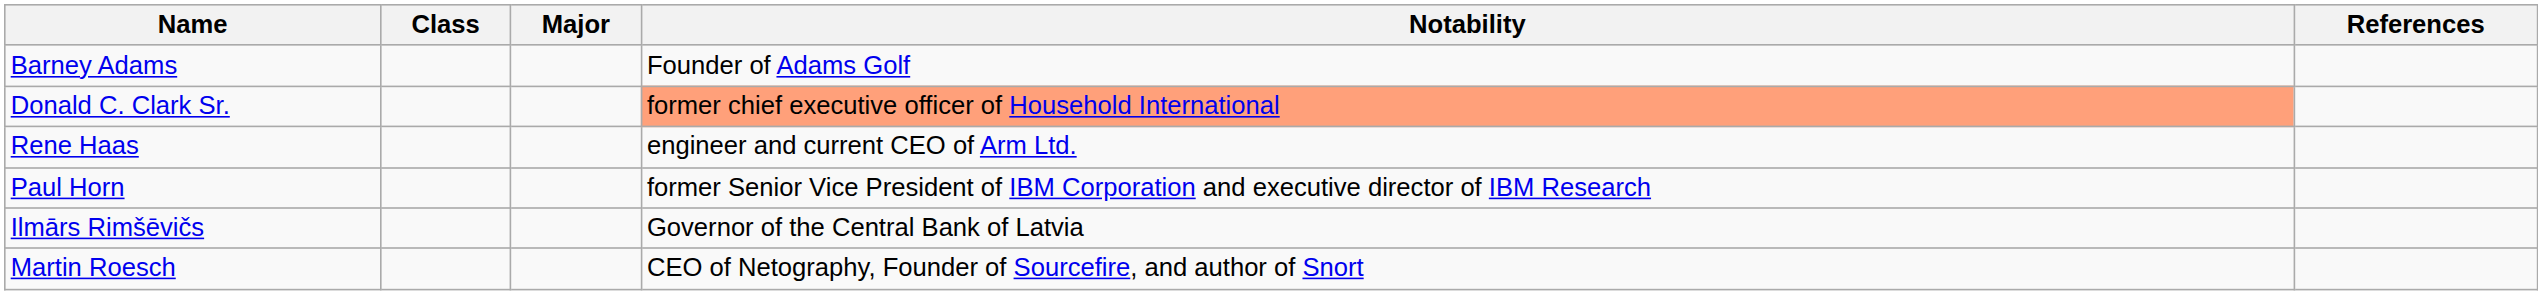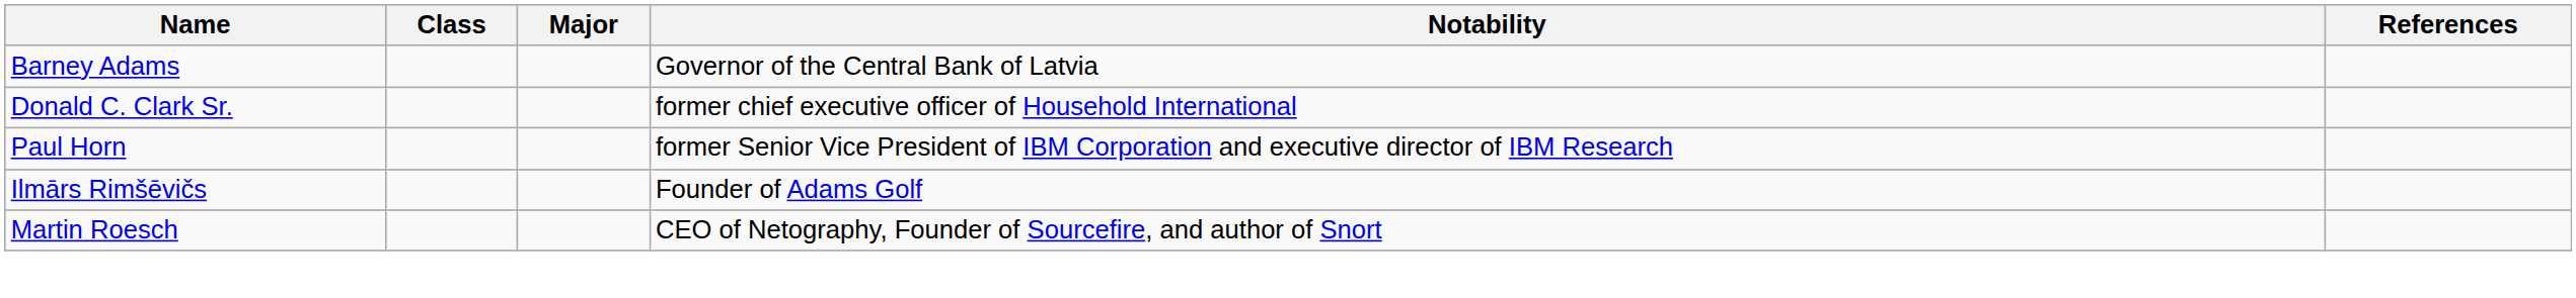Barney Adams | Notability: Founder of Adams Golf -> Governor of the Central Bank of Latvia
Donald C. Clark Sr. | Notability: lightsalmon background -> no background
- row: Rene Haas | engineer and current CEO of Arm Ltd.
Ilmārs Rimšēvičs | Notability: Governor of the Central Bank of Latvia -> Founder of Adams Golf
